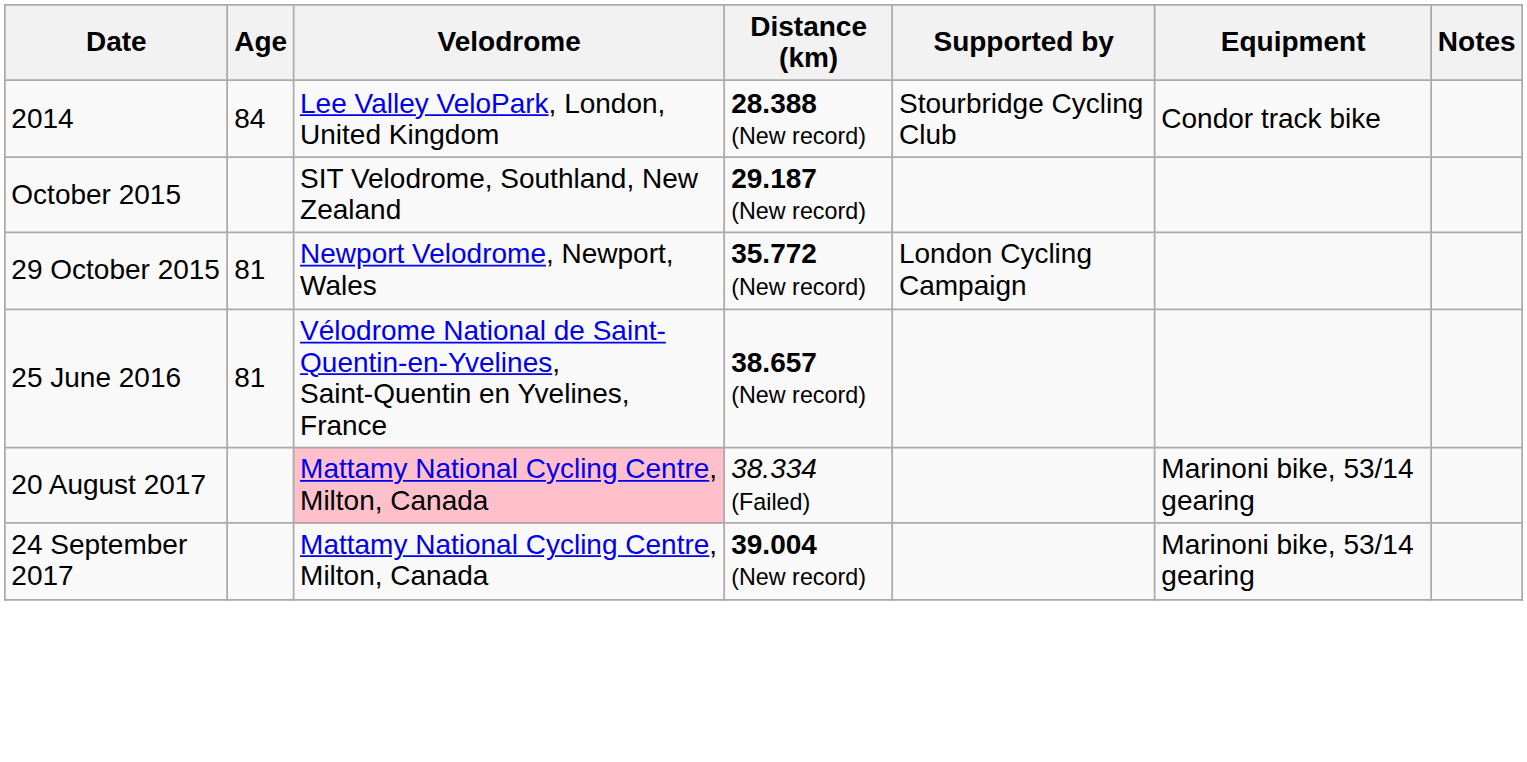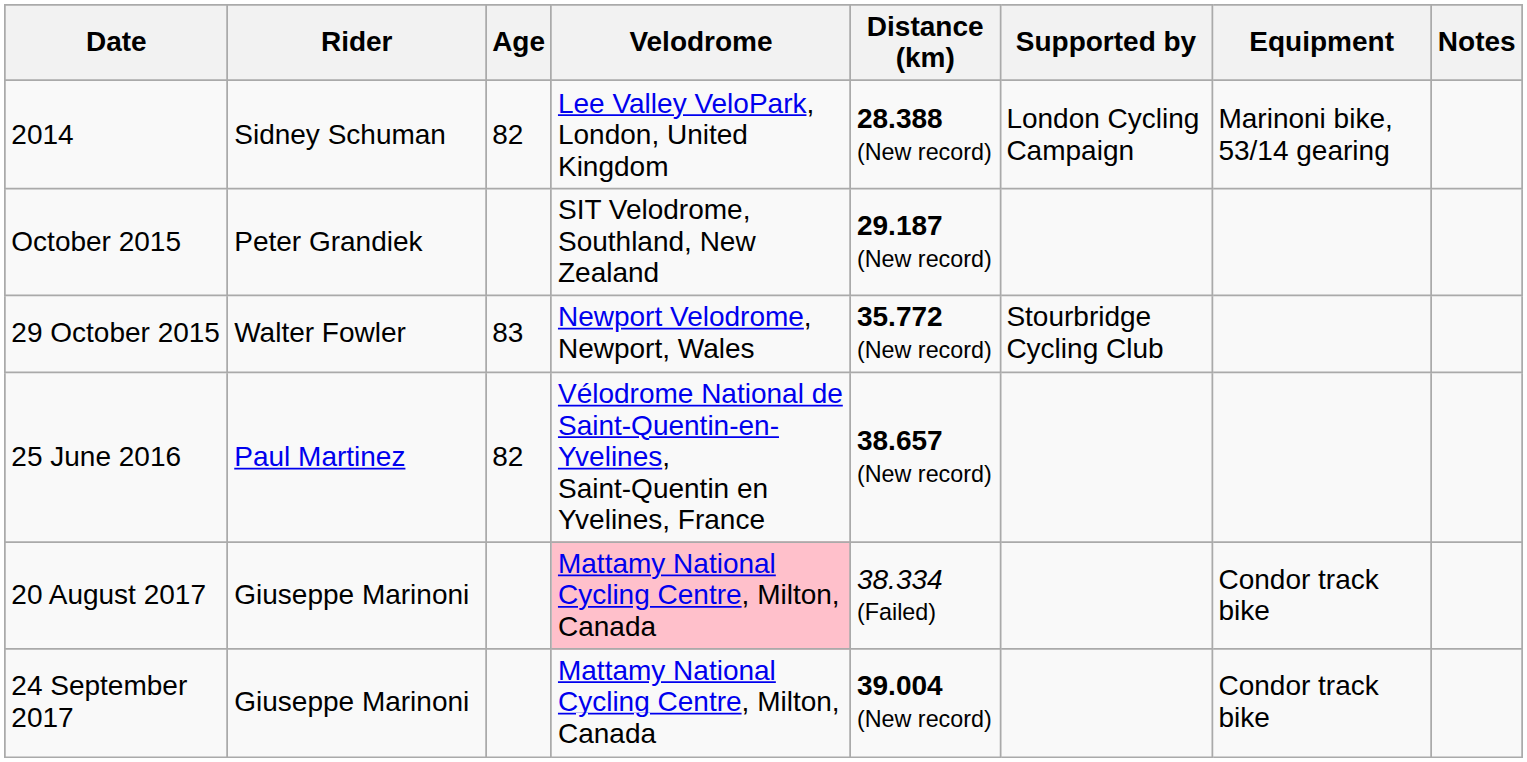+ column: Rider | Sidney Schuman | Peter Grandiek | Walter Fowler | Paul Martinez | Giuseppe Marinoni | Giuseppe Marinoni
2014 | Age: 84 -> 82
2014 | Supported by: Stourbridge Cycling Club -> London Cycling Campaign
2014 | Equipment: Condor track bike -> Marinoni bike, 53/14 gearing
29 October 2015 | Age: 81 -> 83
29 October 2015 | Supported by: London Cycling Campaign -> Stourbridge Cycling Club
25 June 2016 | Age: 81 -> 82
20 August 2017 | Equipment: Marinoni bike, 53/14 gearing -> Condor track bike
24 September 2017 | Equipment: Marinoni bike, 53/14 gearing -> Condor track bike
